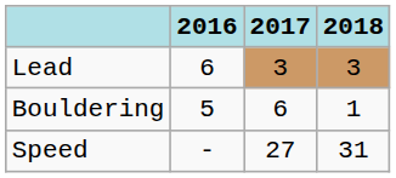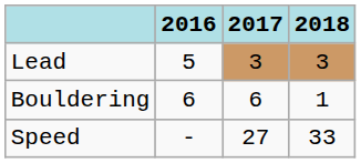Lead | 2016: 6 -> 5
Bouldering | 2016: 5 -> 6
Speed | 2018: 31 -> 33
